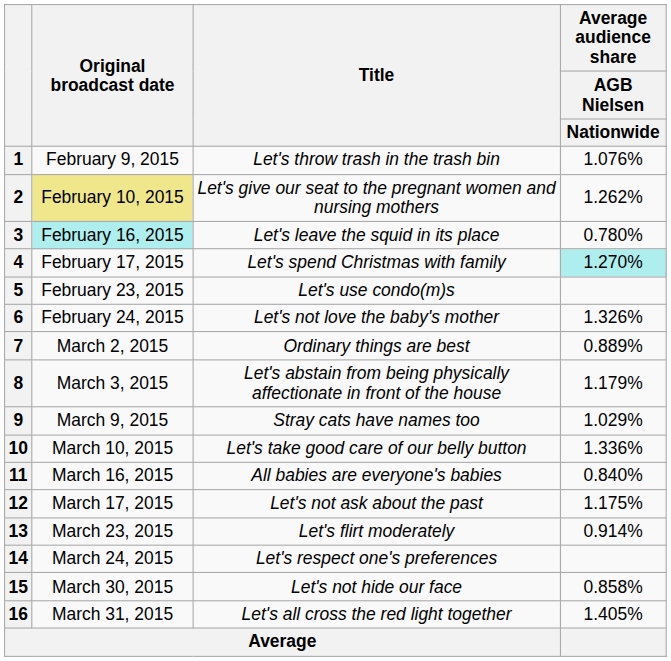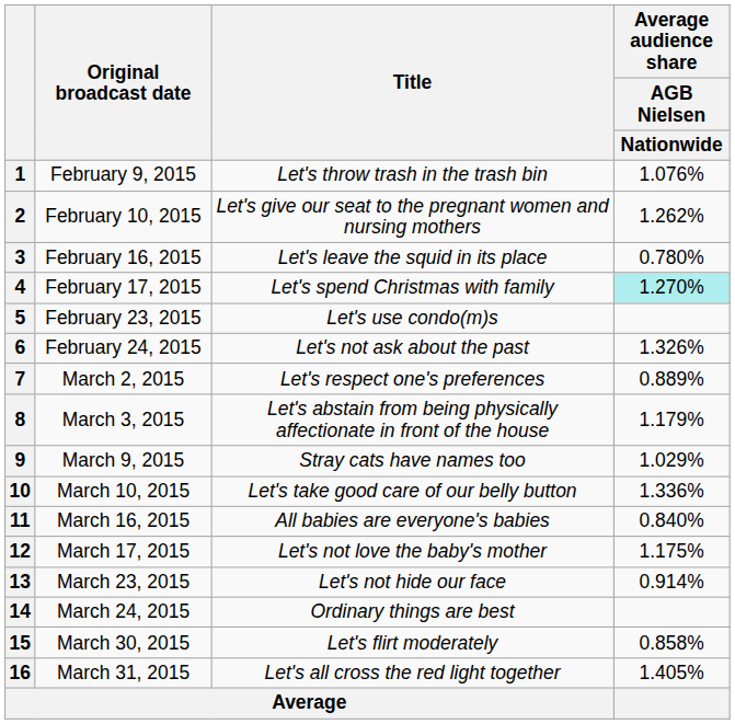2 | Original broadcast date: khaki background -> no background
3 | Original broadcast date: paleturquoise background -> no background
6 | Title: Let's not love the baby's mother -> Let's not ask about the past
7 | Title: Ordinary things are best -> Let's respect one's preferences
12 | Title: Let's not ask about the past -> Let's not love the baby's mother
13 | Title: Let's flirt moderately -> Let's not hide our face
14 | Title: Let's respect one's preferences -> Ordinary things are best
15 | Title: Let's not hide our face -> Let's flirt moderately
